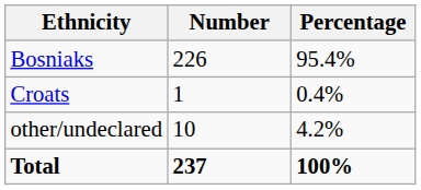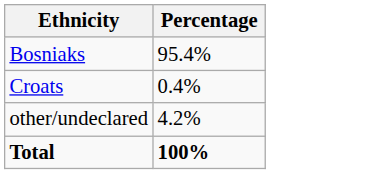- column: Number | 226 | 1 | 10 | 237
